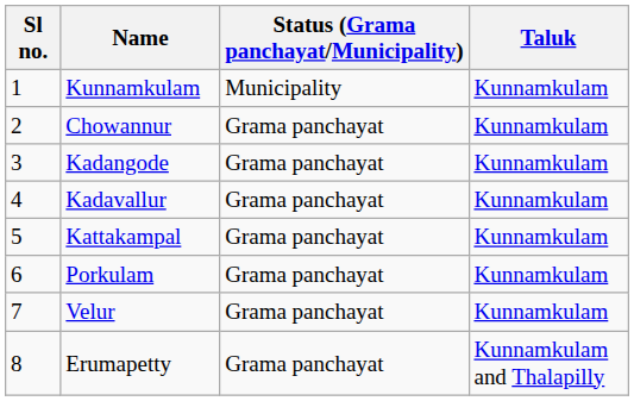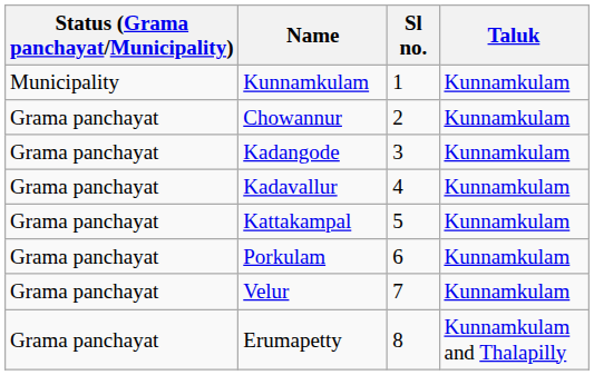columns swapped: Sl no. <-> Status (Grama panchayat/Municipality)
